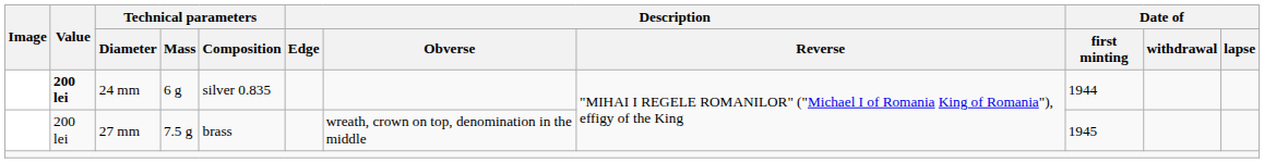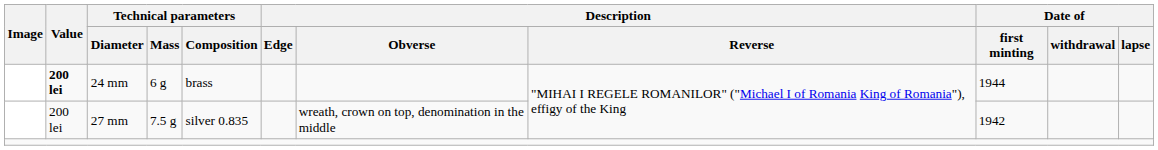24 mm | Technical parameters / Composition: silver 0.835 -> brass
27 mm | Technical parameters / Composition: brass -> silver 0.835
27 mm | Date of / first minting: 1945 -> 1942
